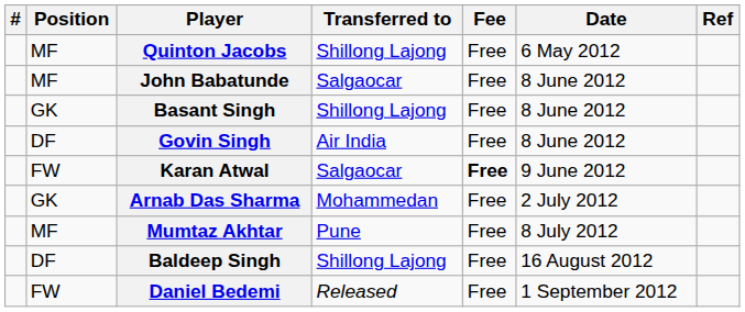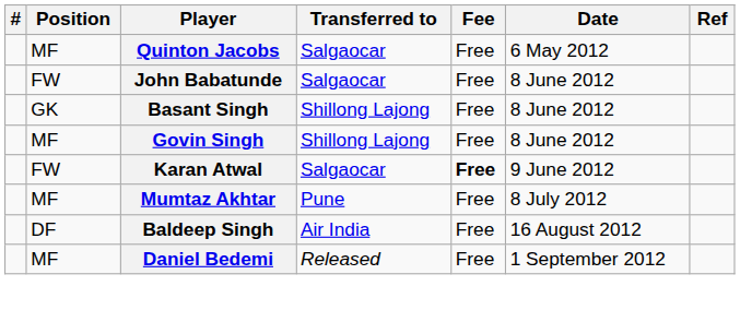Quinton Jacobs | Transferred to: Shillong Lajong -> Salgaocar
John Babatunde | Position: MF -> FW
Govin Singh | Position: DF -> MF
Govin Singh | Transferred to: Air India -> Shillong Lajong
- row: GK | Arnab Das Sharma | Mohammedan | Free | 2 July 2012
Baldeep Singh | Transferred to: Shillong Lajong -> Air India
Daniel Bedemi | Position: FW -> MF
